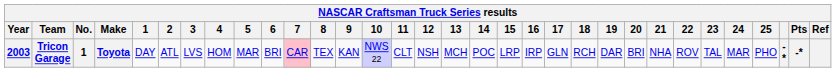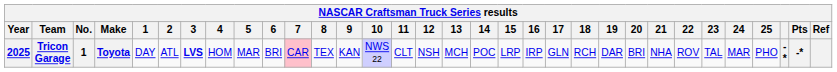Tricon Garage | Year: 2003 -> 2025
Tricon Garage | 3: normal -> bold
